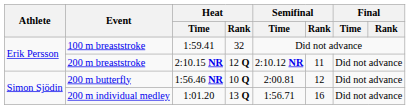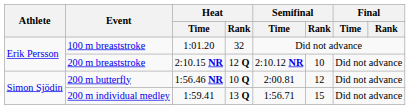100 m breaststroke | Heat / Time: 1:59.41 -> 1:01.20
200 m breaststroke | Semifinal / Rank: 11 -> 10
200 m individual medley | Heat / Time: 1:01.20 -> 1:59.41
200 m individual medley | Semifinal / Rank: 16 -> 15
